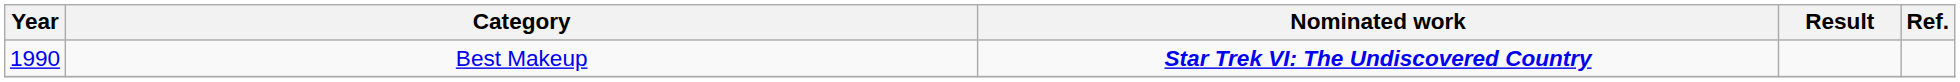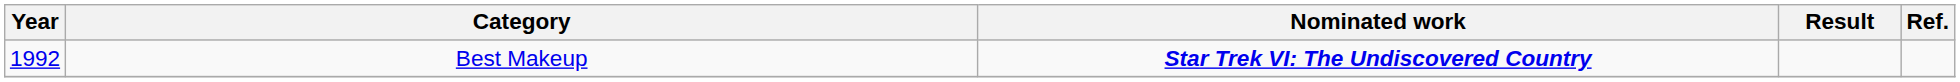Best Makeup | Year: 1990 -> 1992
